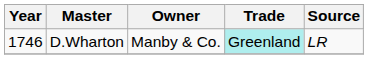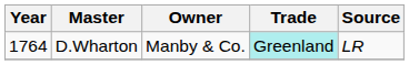D.Wharton | Year: 1746 -> 1764
